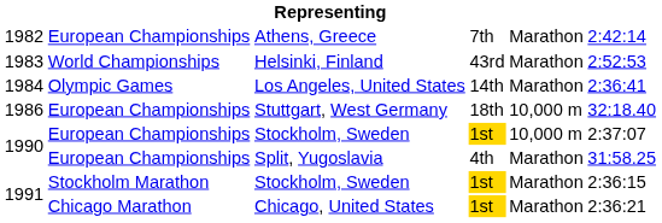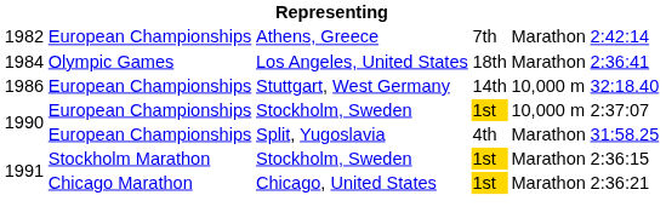- row: 1983 | World Championships | Helsinki, Finland | 43rd | Marathon | 2:52:53
Los Angeles, United States | column 4: 14th -> 18th
Stuttgart, West Germany | column 4: 18th -> 14th
